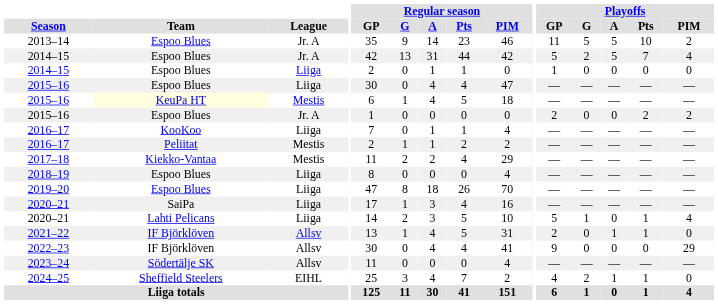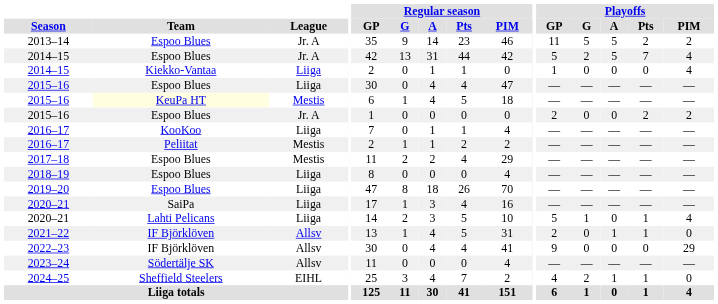2013–14 | Playoffs / Pts: 10 -> 2
2014–15 / Liiga | Team: Espoo Blues -> Kiekko-Vantaa
2014–15 / Liiga | Playoffs / PIM: 0 -> 4
2017–18 | Team: Kiekko-Vantaa -> Espoo Blues
